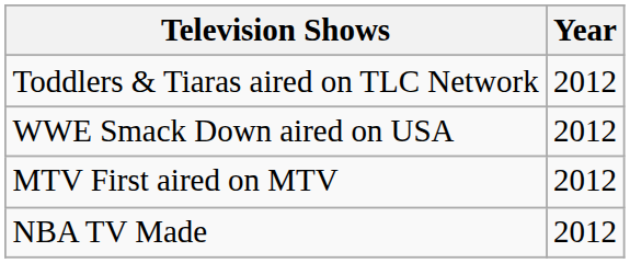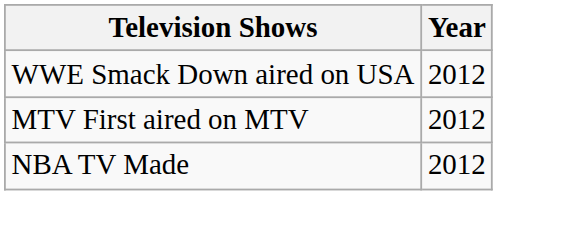- row: Toddlers & Tiaras aired on TLC Network | 2012
